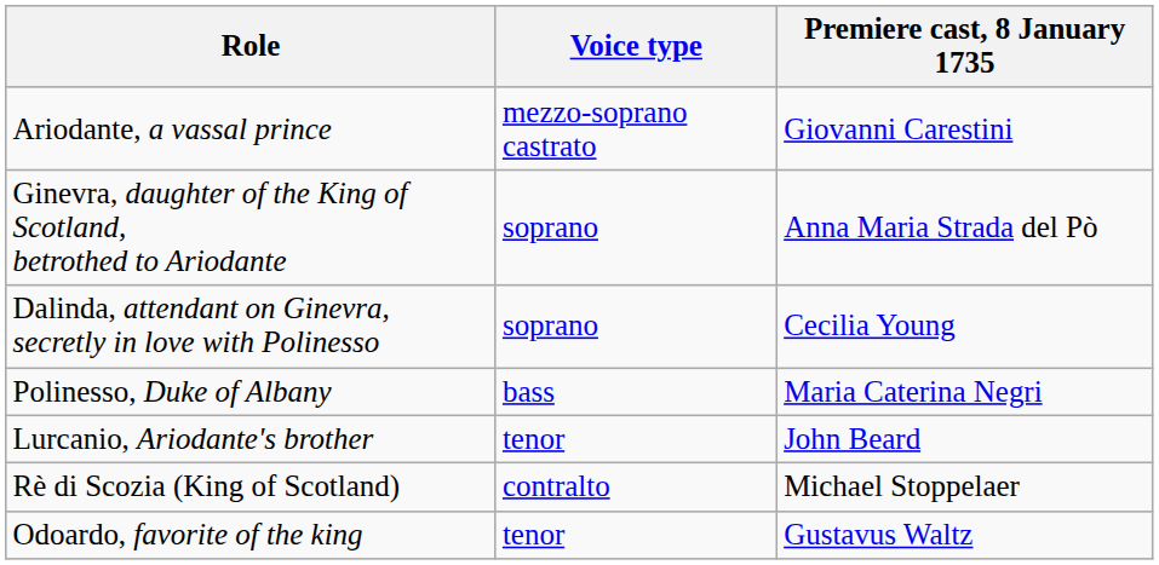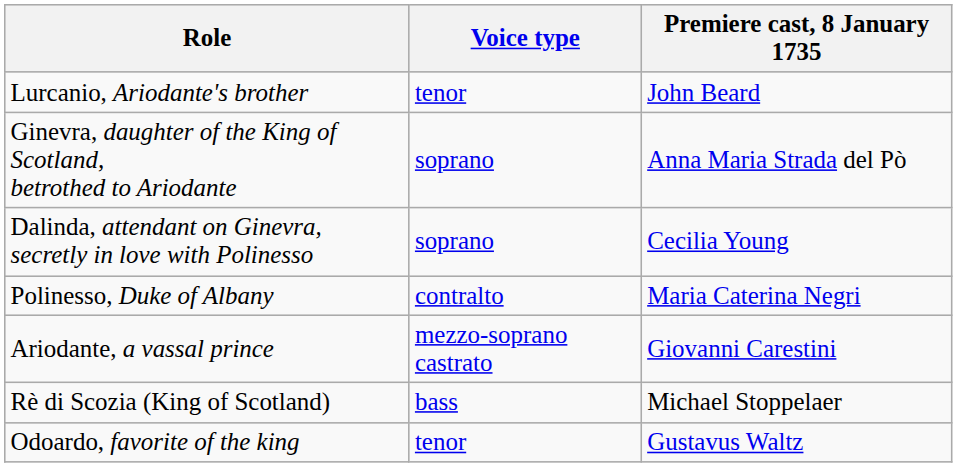rows swapped: Ariodante, a vassal prince <-> Lurcanio, Ariodante's brother
Polinesso, Duke of Albany | Voice type: bass -> contralto
Rè di Scozia (King of Scotland) | Voice type: contralto -> bass
